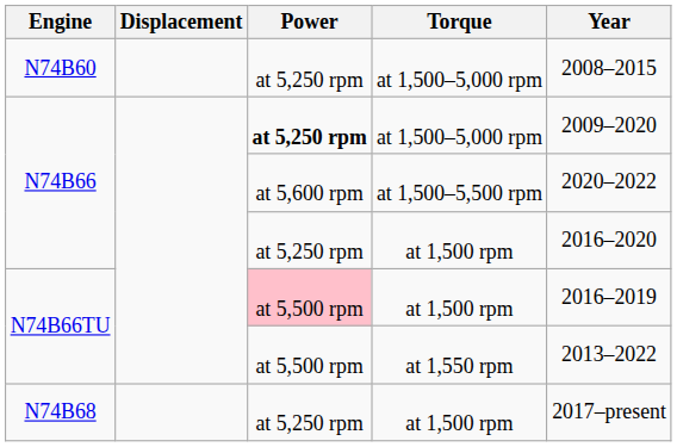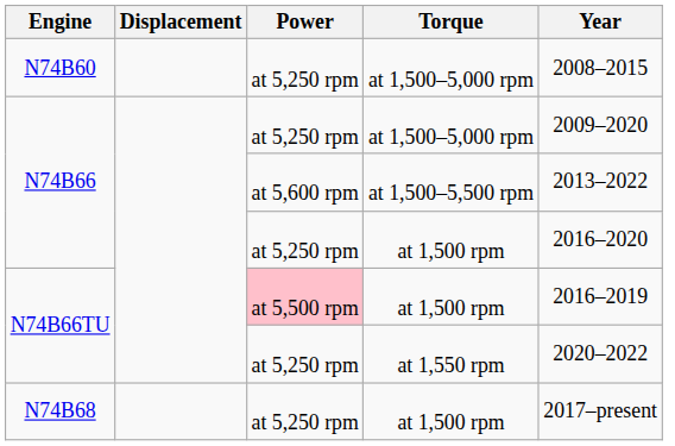N74B66 / at 1,500–5,000 rpm | Power: bold -> normal
N74B66 / at 1,500–5,500 rpm | Year: 2020–2022 -> 2013–2022
N74B66TU / at 1,550 rpm | Power: at 5,500 rpm -> at 5,250 rpm
N74B66TU / at 1,550 rpm | Year: 2013–2022 -> 2020–2022
